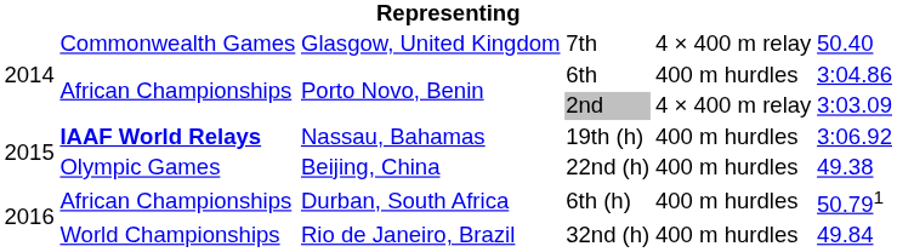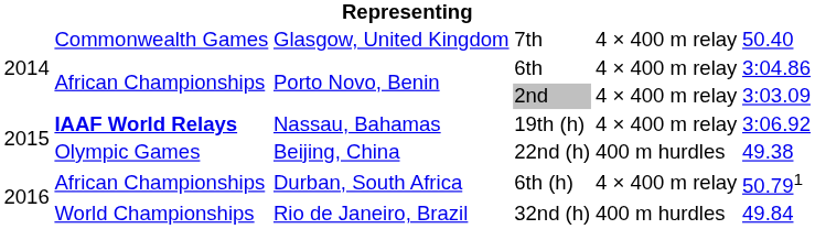6th | column 5: 400 m hurdles -> 4 × 400 m relay
19th (h) | column 5: 400 m hurdles -> 4 × 400 m relay
6th (h) | column 5: 400 m hurdles -> 4 × 400 m relay
